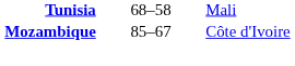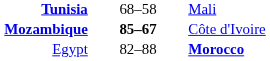Mozambique | column 2: normal -> bold
+ row: Egypt | 82–88 | Morocco
